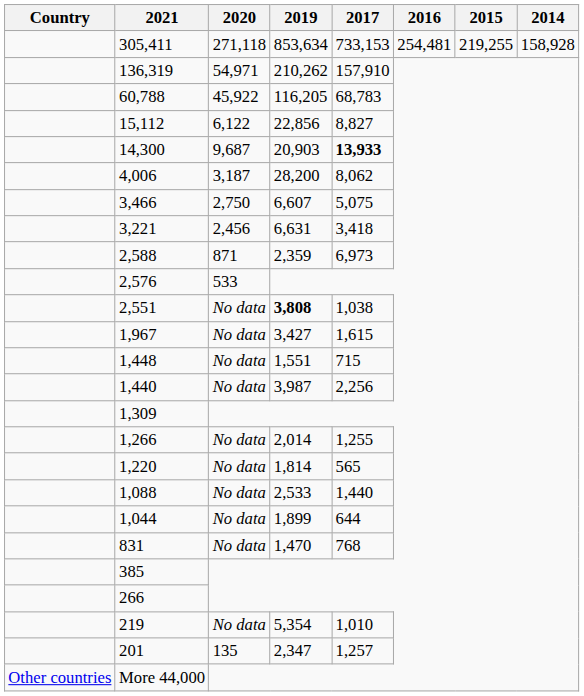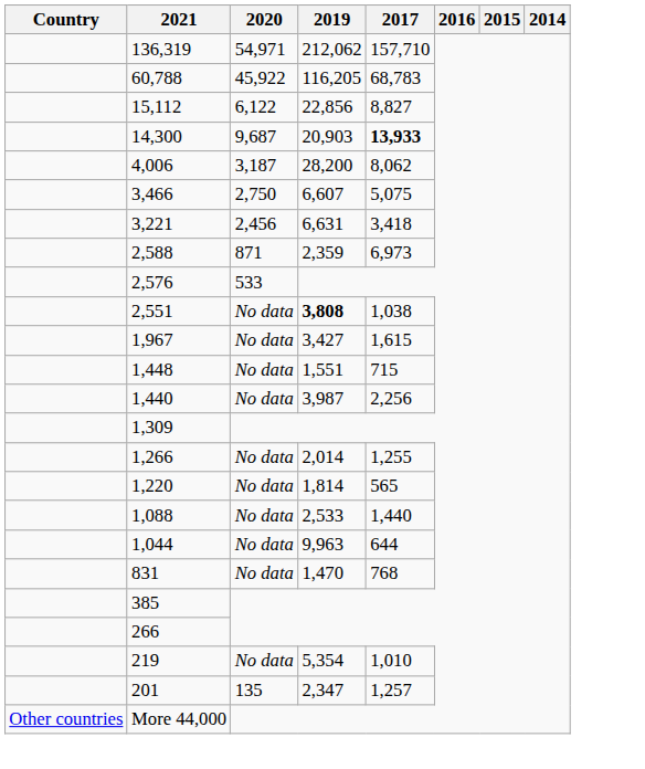- row: 305,411 | 271,118 | 853,634 | 733,153 | 254,481 | 219,255 | 158,928
136,319 | 2019: 210,262 -> 212,062
136,319 | 2017: 157,910 -> 157,710
1,044 | 2019: 1,899 -> 9,963
